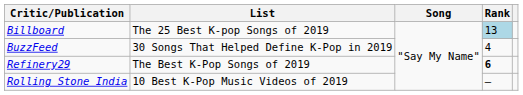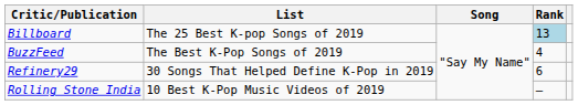BuzzFeed | List: 30 Songs That Helped Define K-Pop in 2019 -> The Best K-Pop Songs of 2019
Refinery29 | List: The Best K-Pop Songs of 2019 -> 30 Songs That Helped Define K-Pop in 2019
Refinery29 | Rank: bold -> normal
